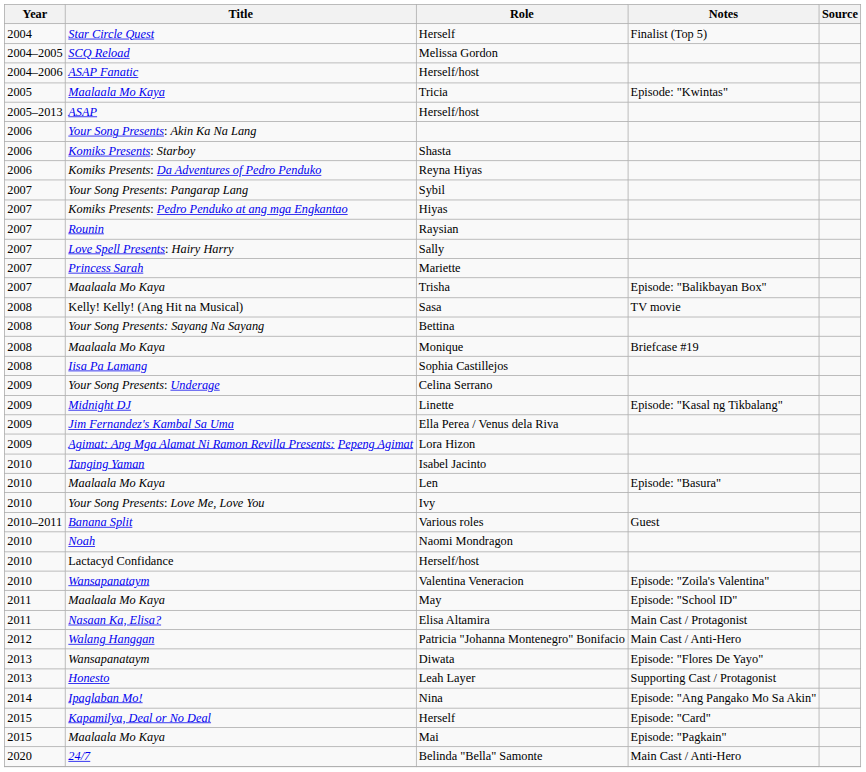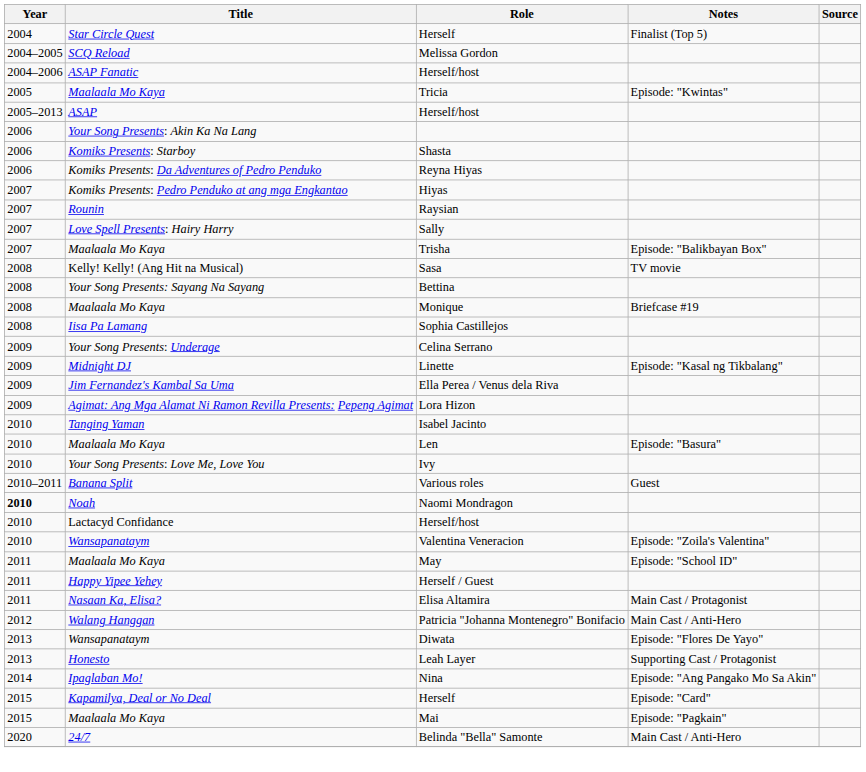- row: 2007 | Your Song Presents: Pangarap Lang | Sybil
- row: 2007 | Princess Sarah | Mariette
Naomi Mondragon | Year: normal -> bold
+ row: 2011 | Happy Yipee Yehey | Herself / Guest
